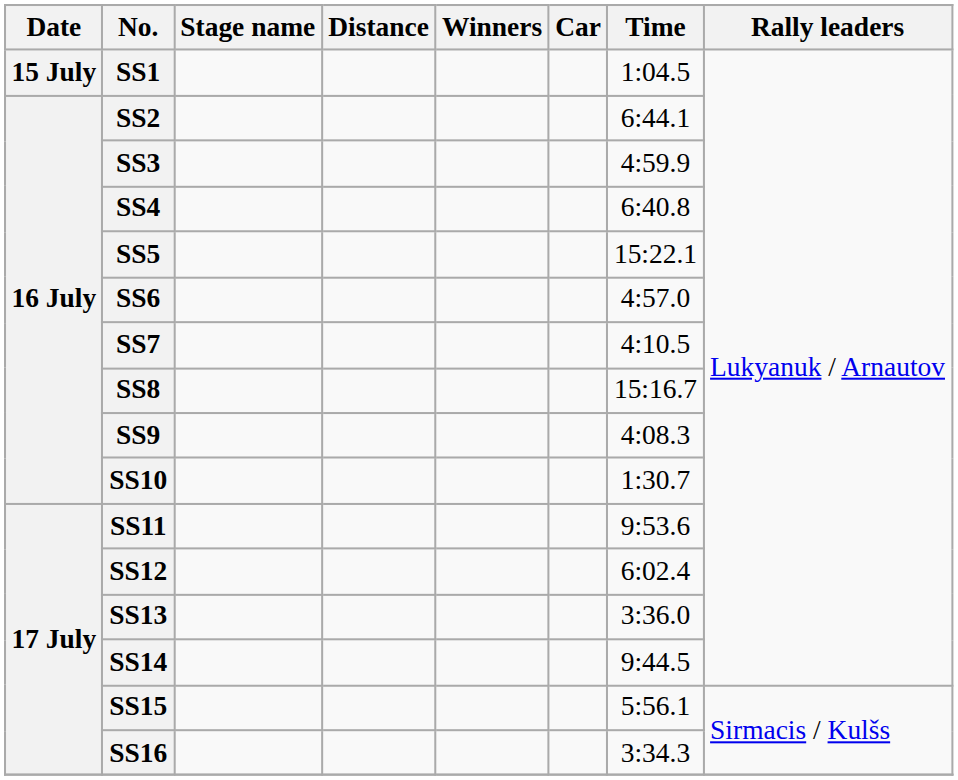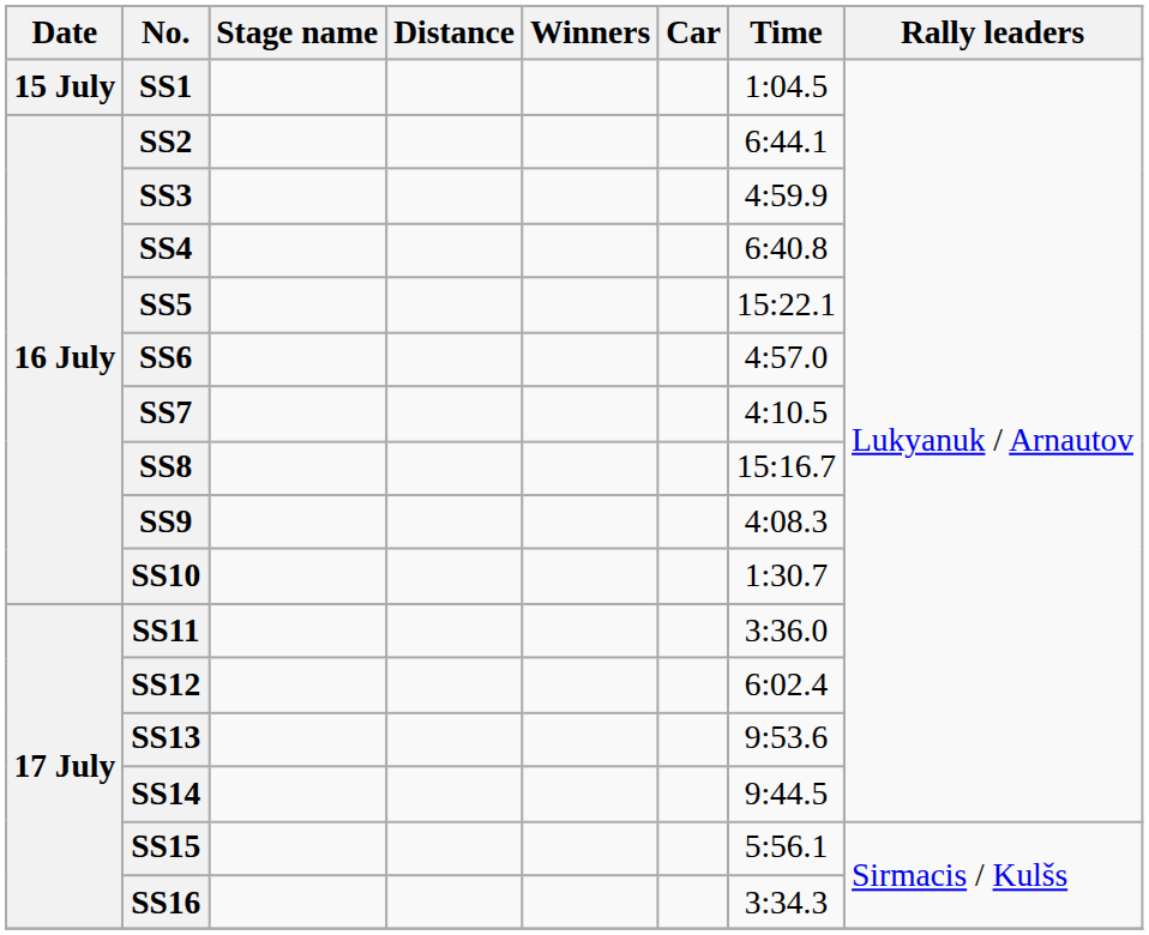SS11 | Time: 9:53.6 -> 3:36.0
SS13 | Time: 3:36.0 -> 9:53.6
